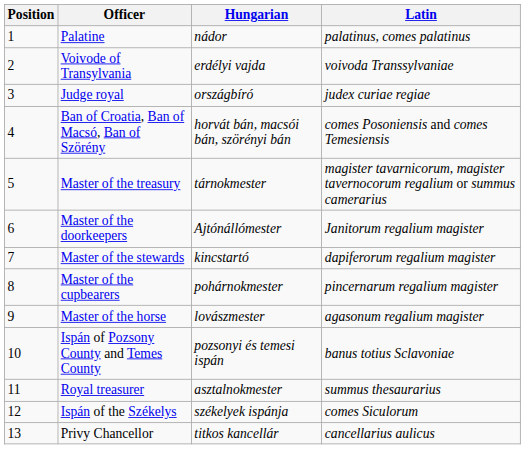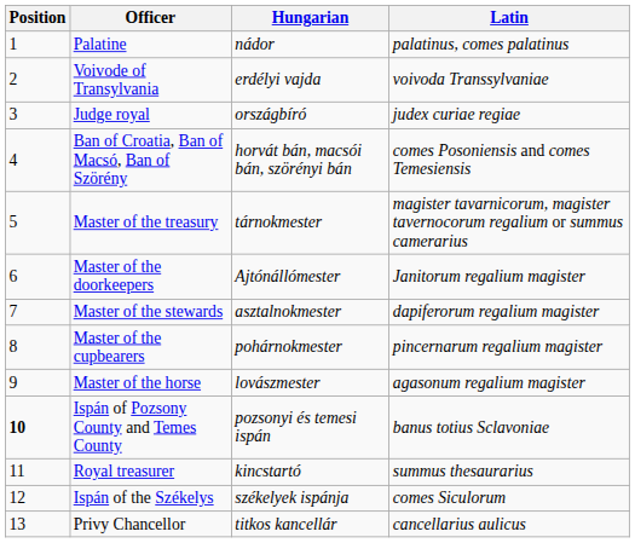Master of the stewards | Hungarian: kincstartó -> asztalnokmester
Ispán of Pozsony County and Temes County | Position: normal -> bold
Royal treasurer | Hungarian: asztalnokmester -> kincstartó
